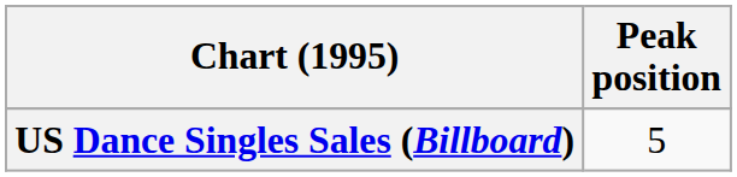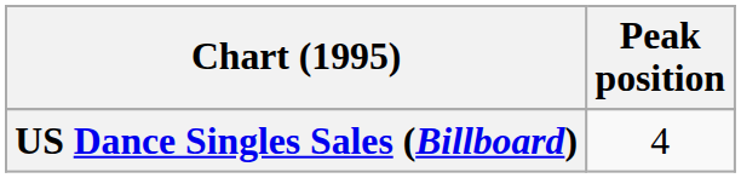US Dance Singles Sales (Billboard) | Peak position: 5 -> 4
